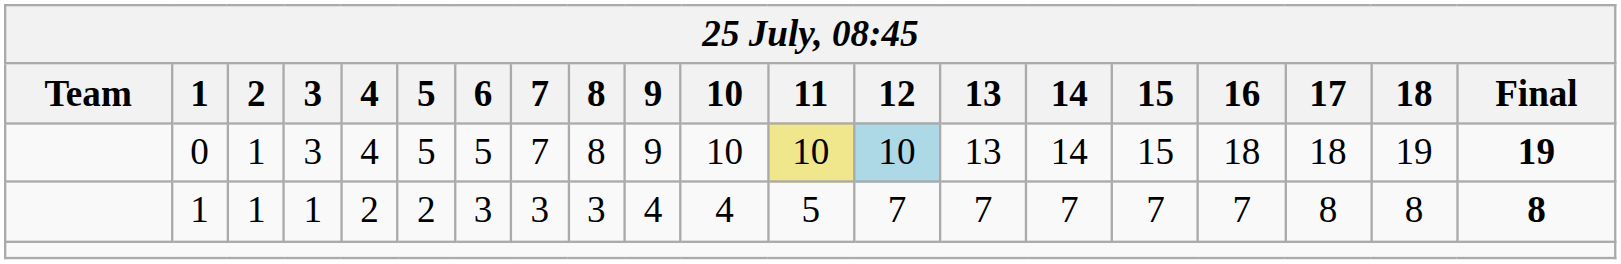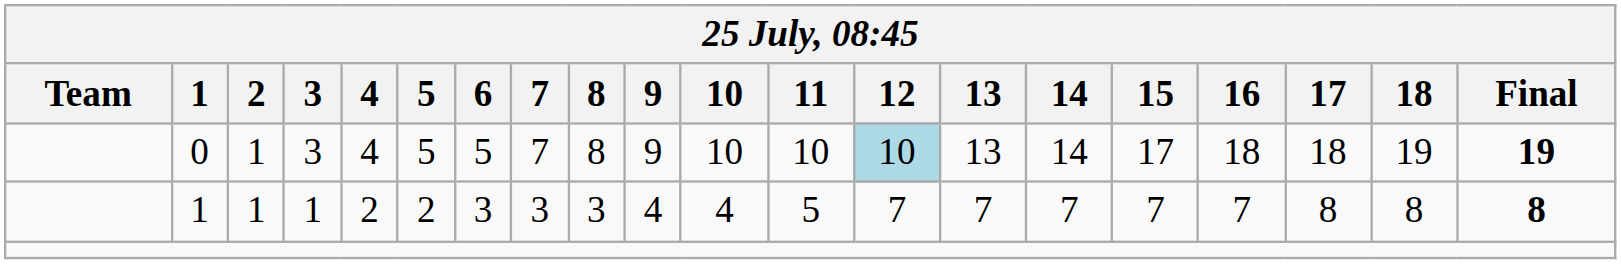0 | 11: khaki background -> no background
0 | 15: 15 -> 17
